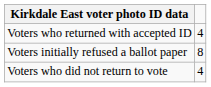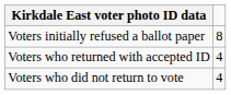rows swapped: Voters initially refused a ballot paper <-> Voters who returned with accepted ID
